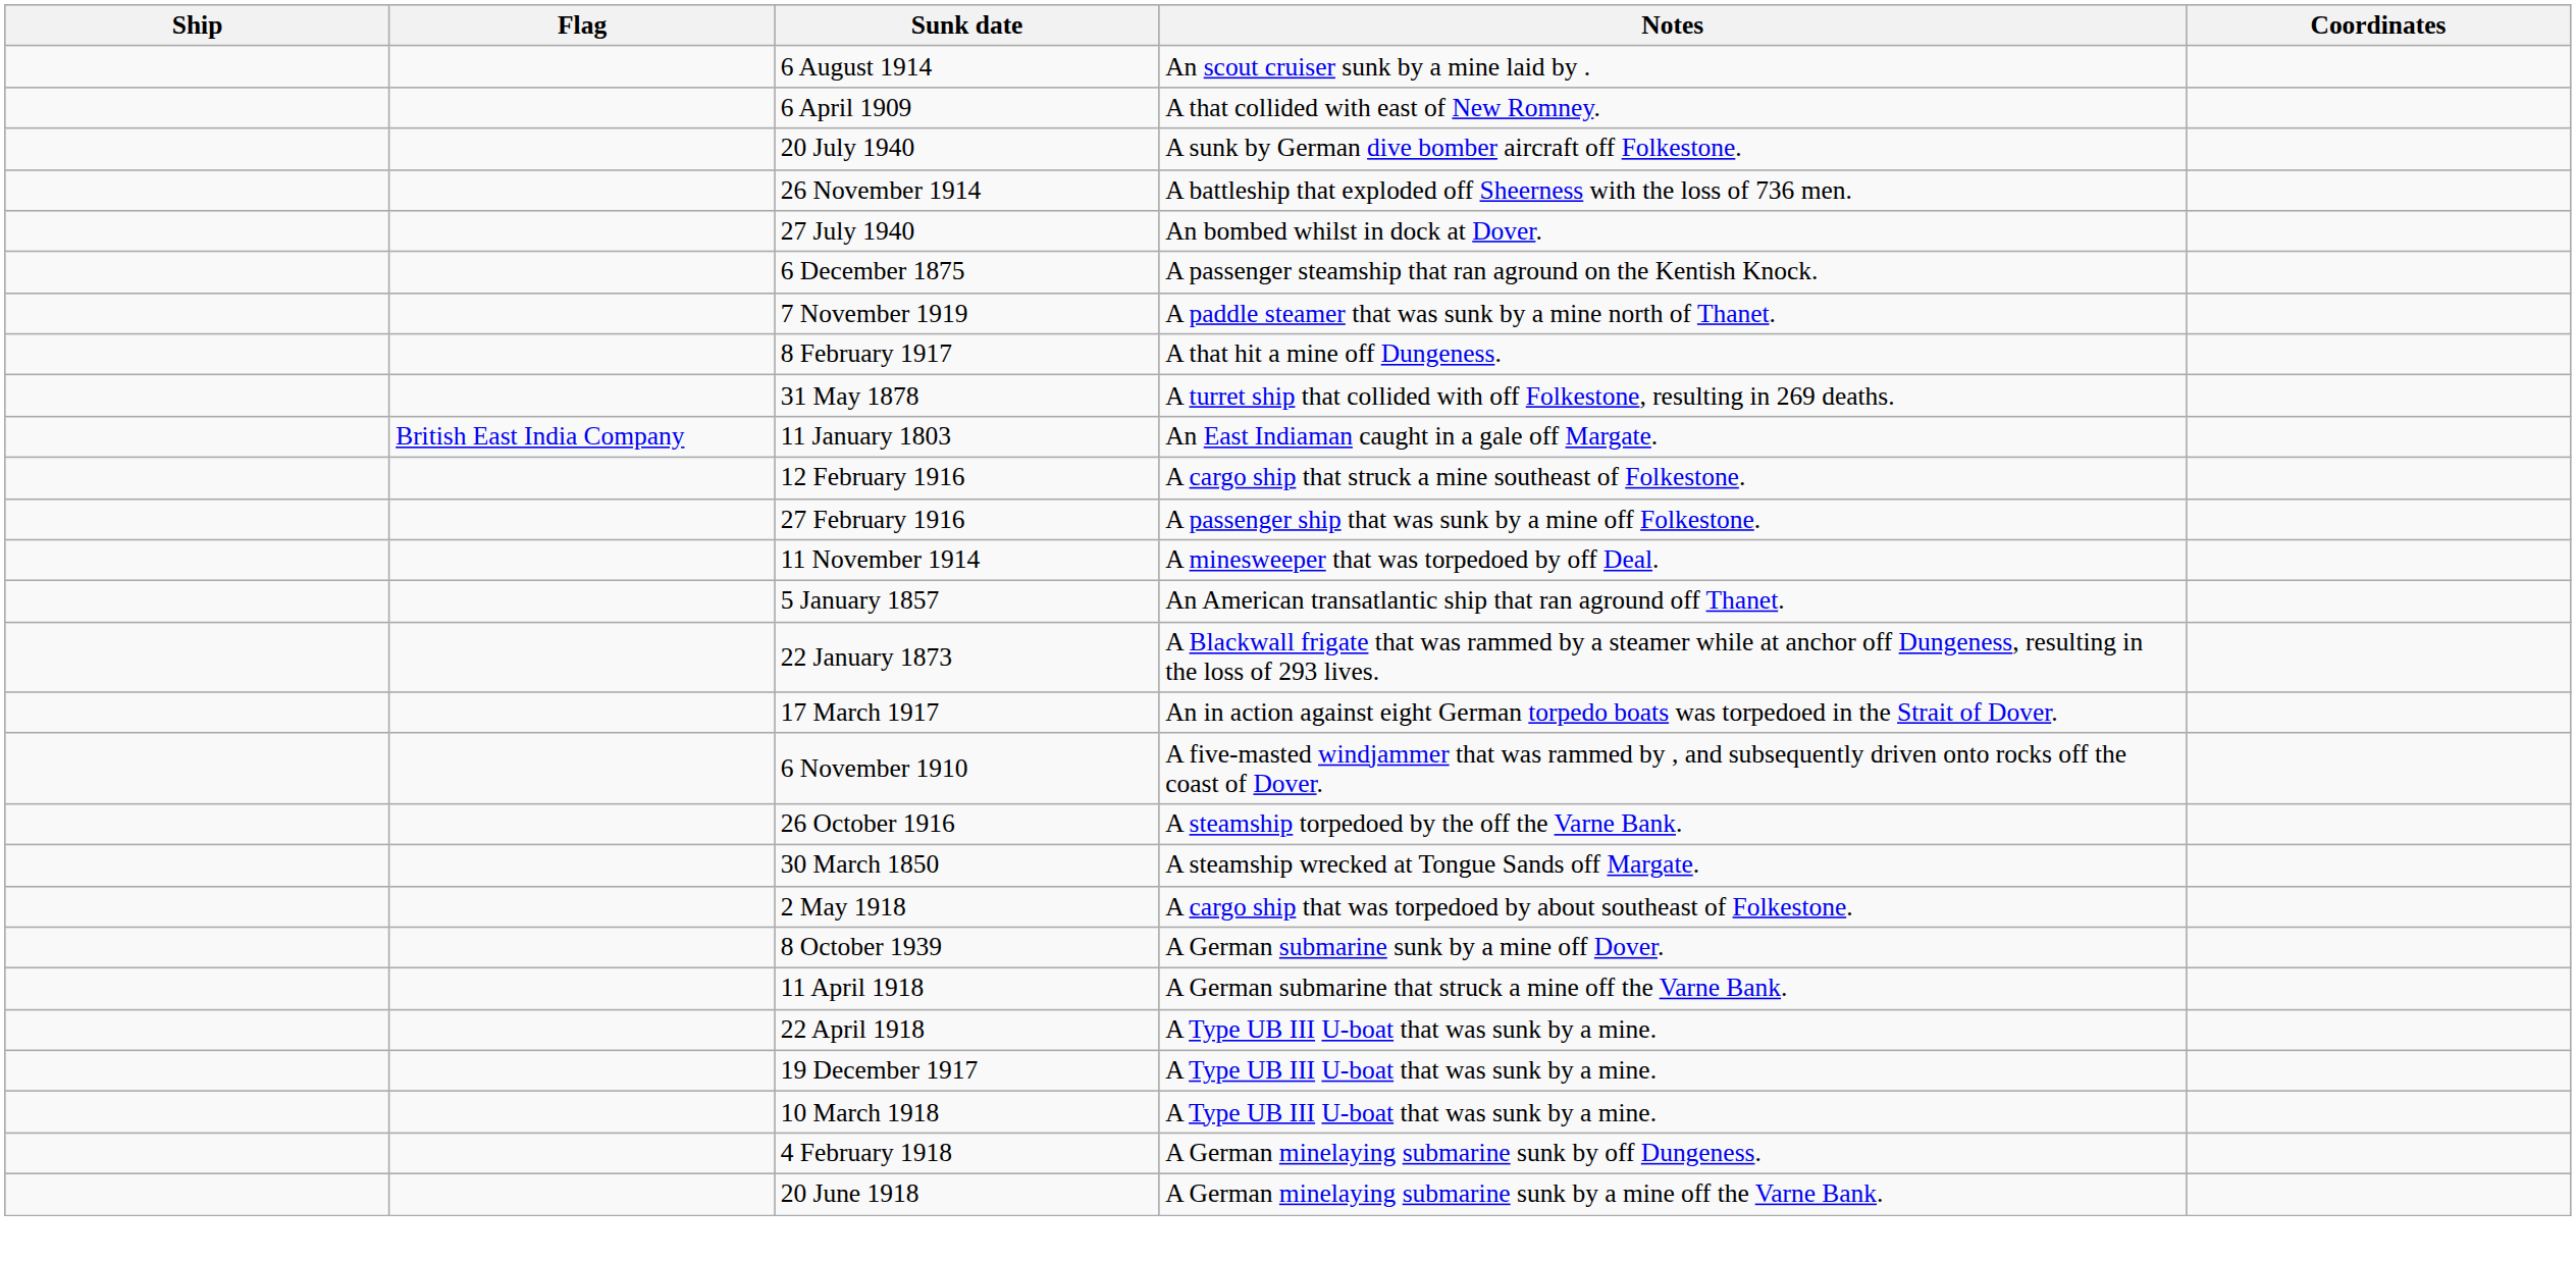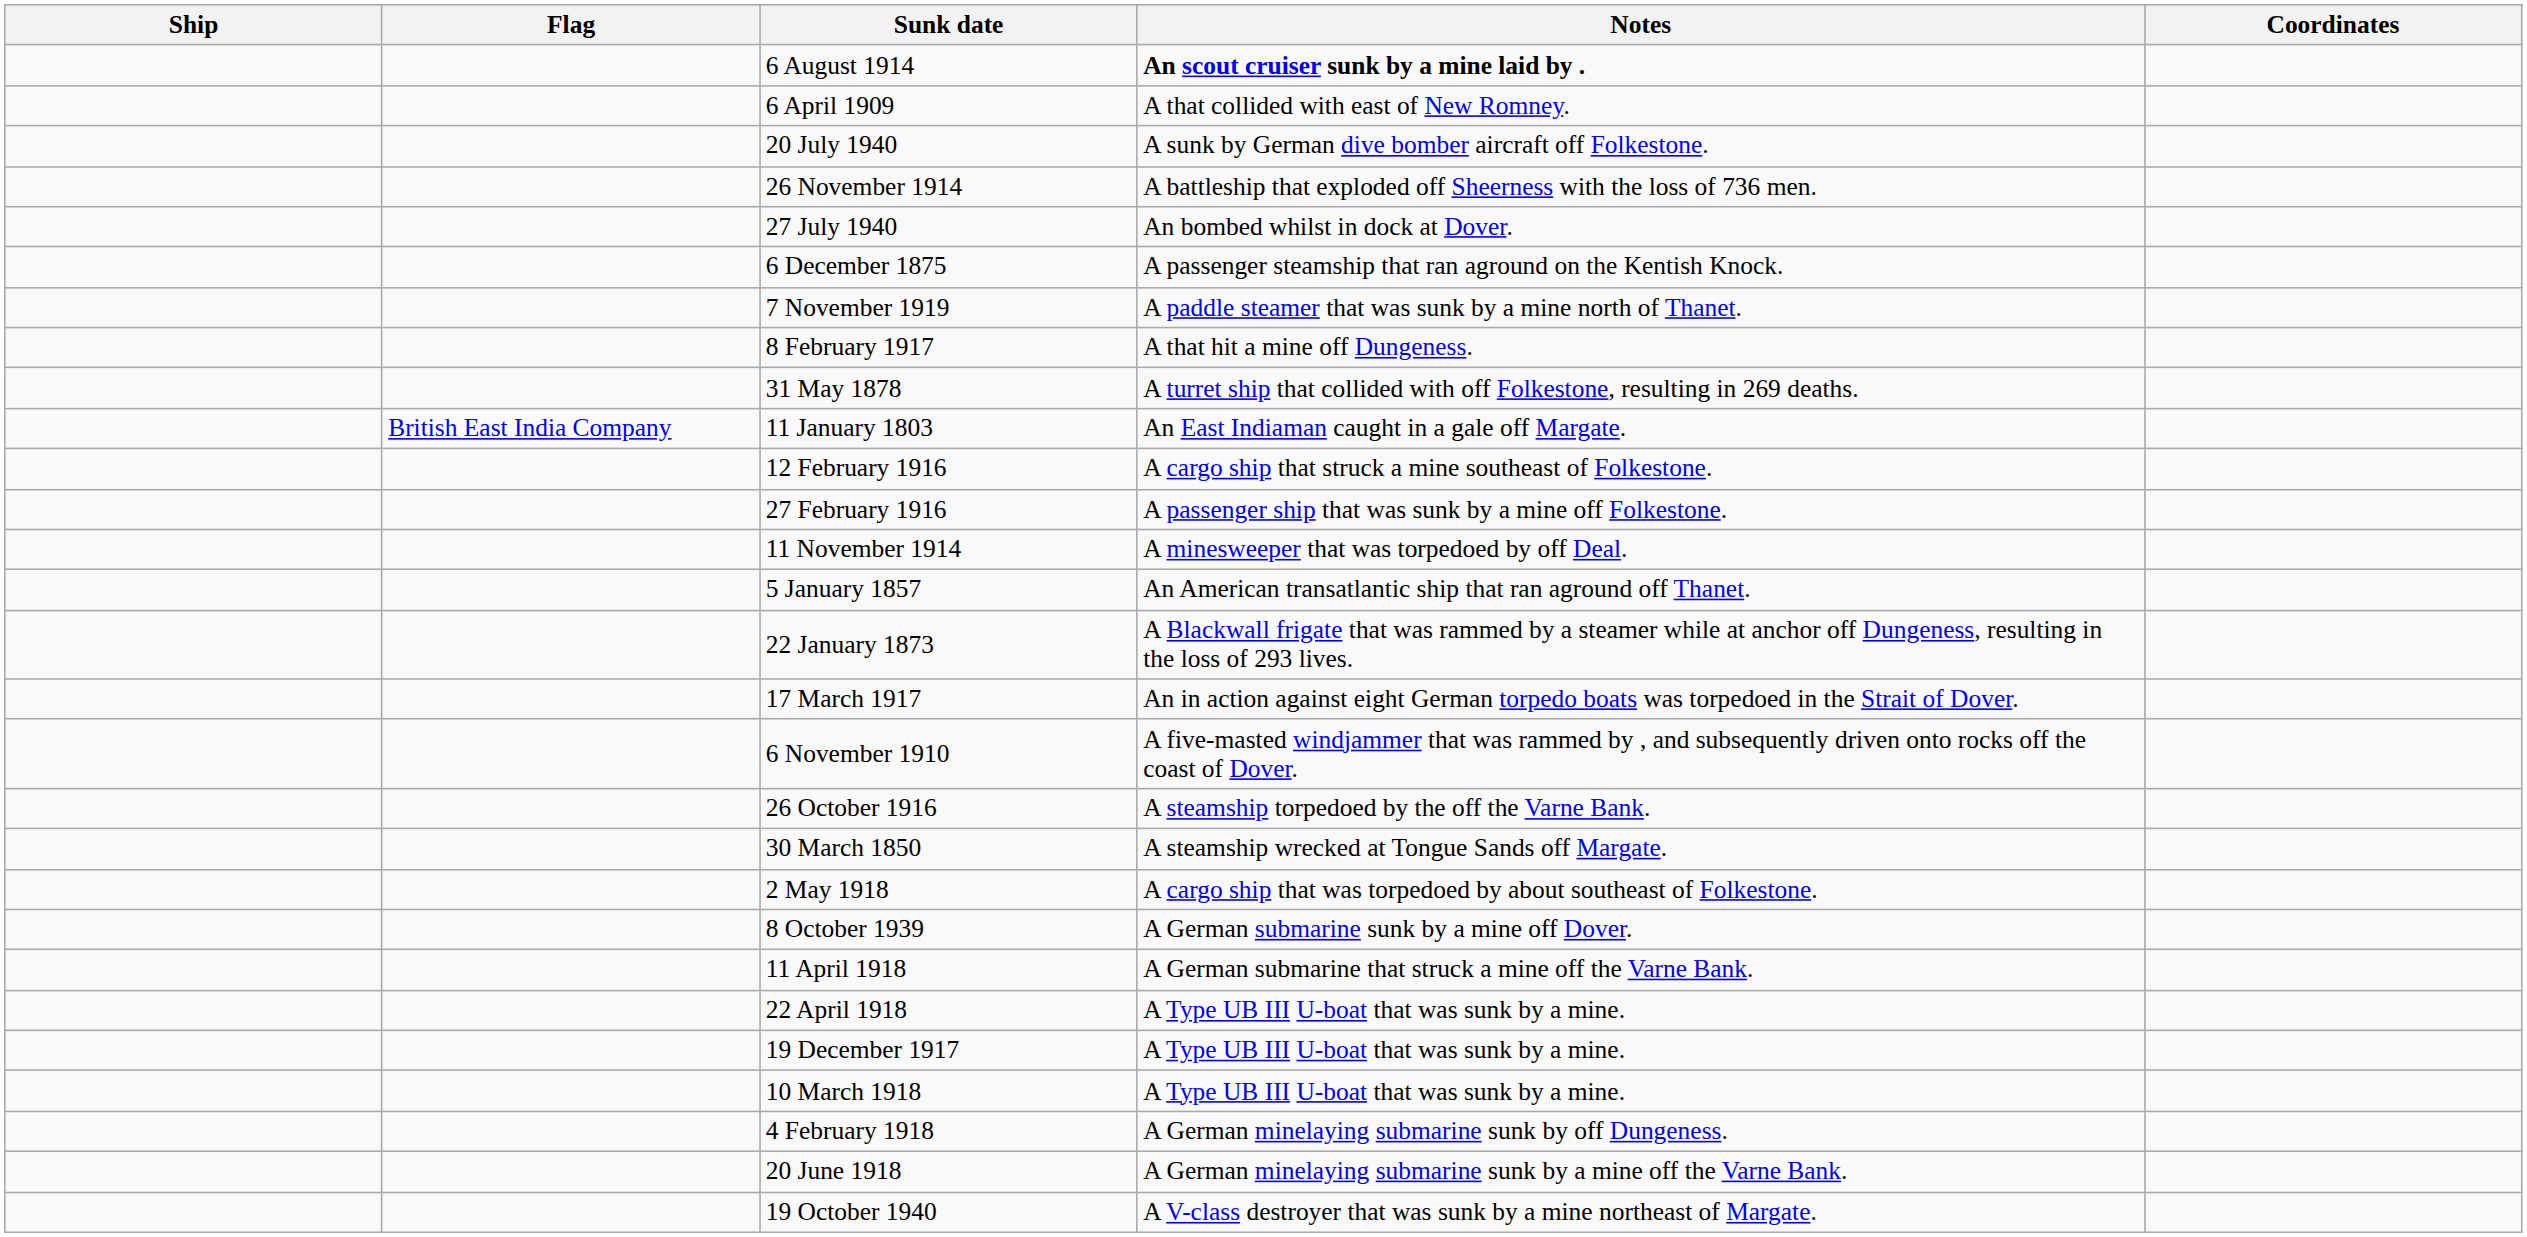6 August 1914 | Notes: normal -> bold
+ row: 19 October 1940 | A V-class destroyer that was sunk by a mine northeast of Margate.
